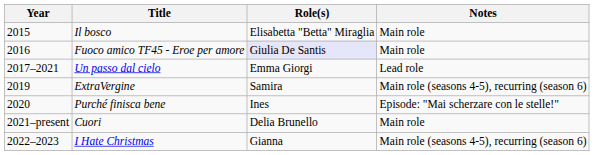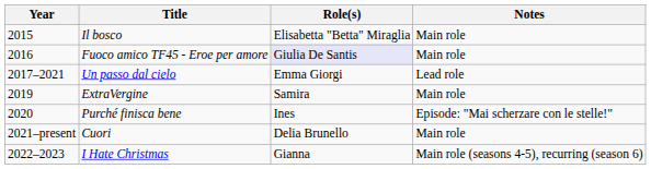ExtraVergine | Notes: Main role (seasons 4-5), recurring (season 6) -> Main role
